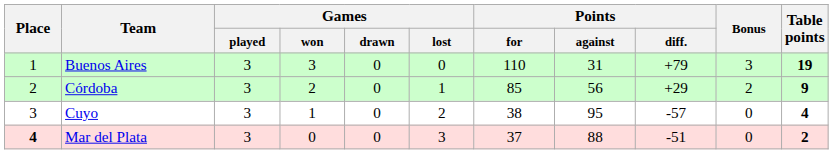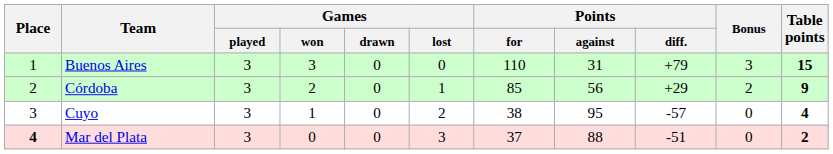Buenos Aires | Table points: 19 -> 15
